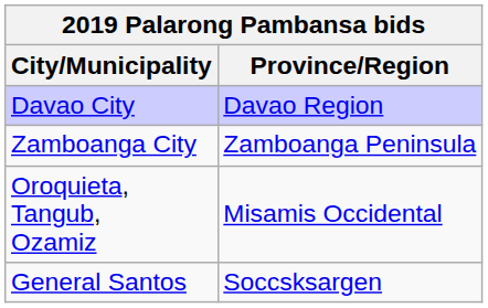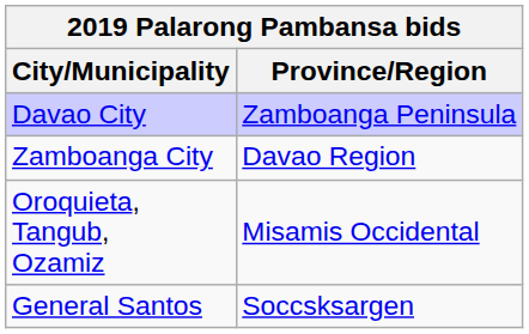Davao City | Province/Region: Davao Region -> Zamboanga Peninsula
Zamboanga City | Province/Region: Zamboanga Peninsula -> Davao Region
